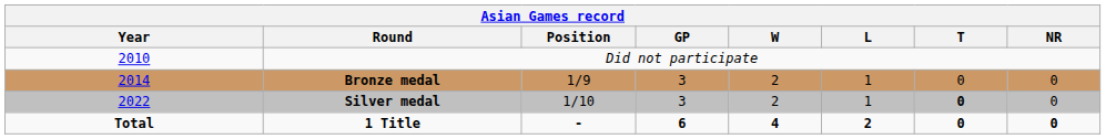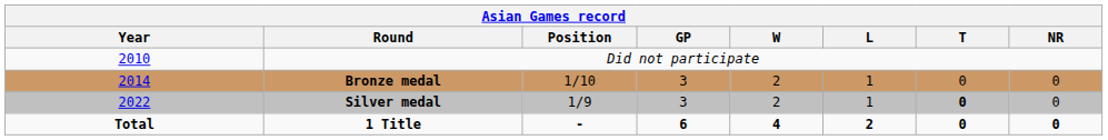Bronze medal | Position: 1/9 -> 1/10
Silver medal | Position: 1/10 -> 1/9
